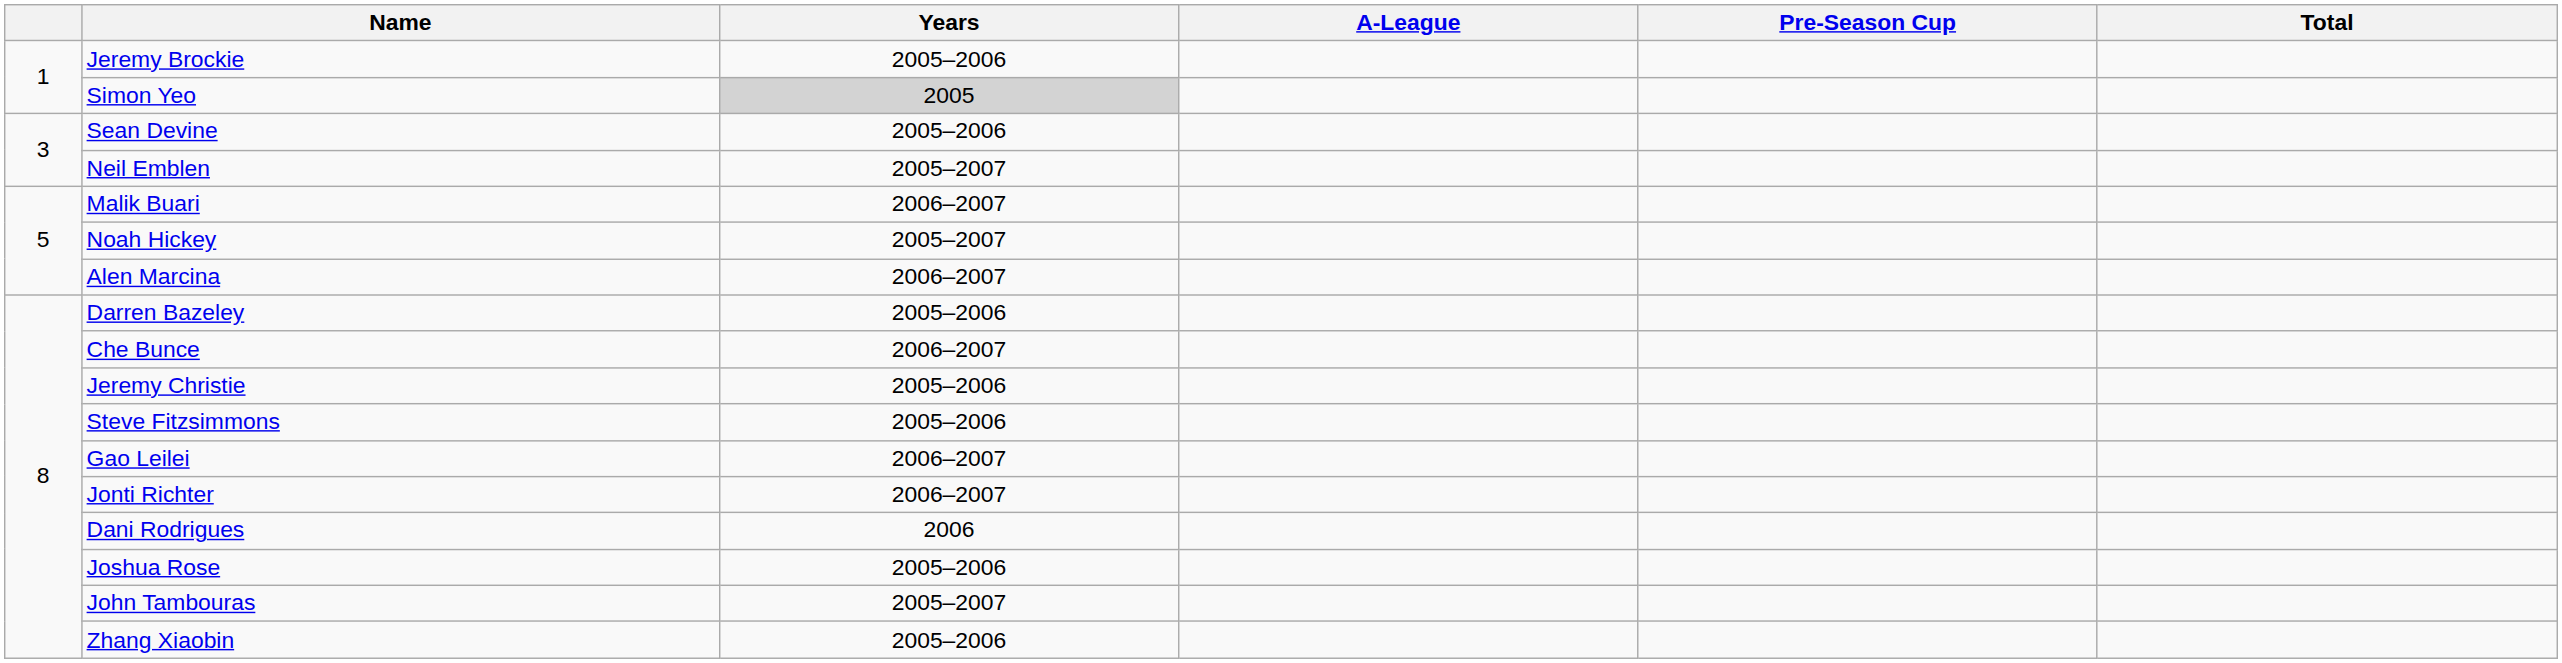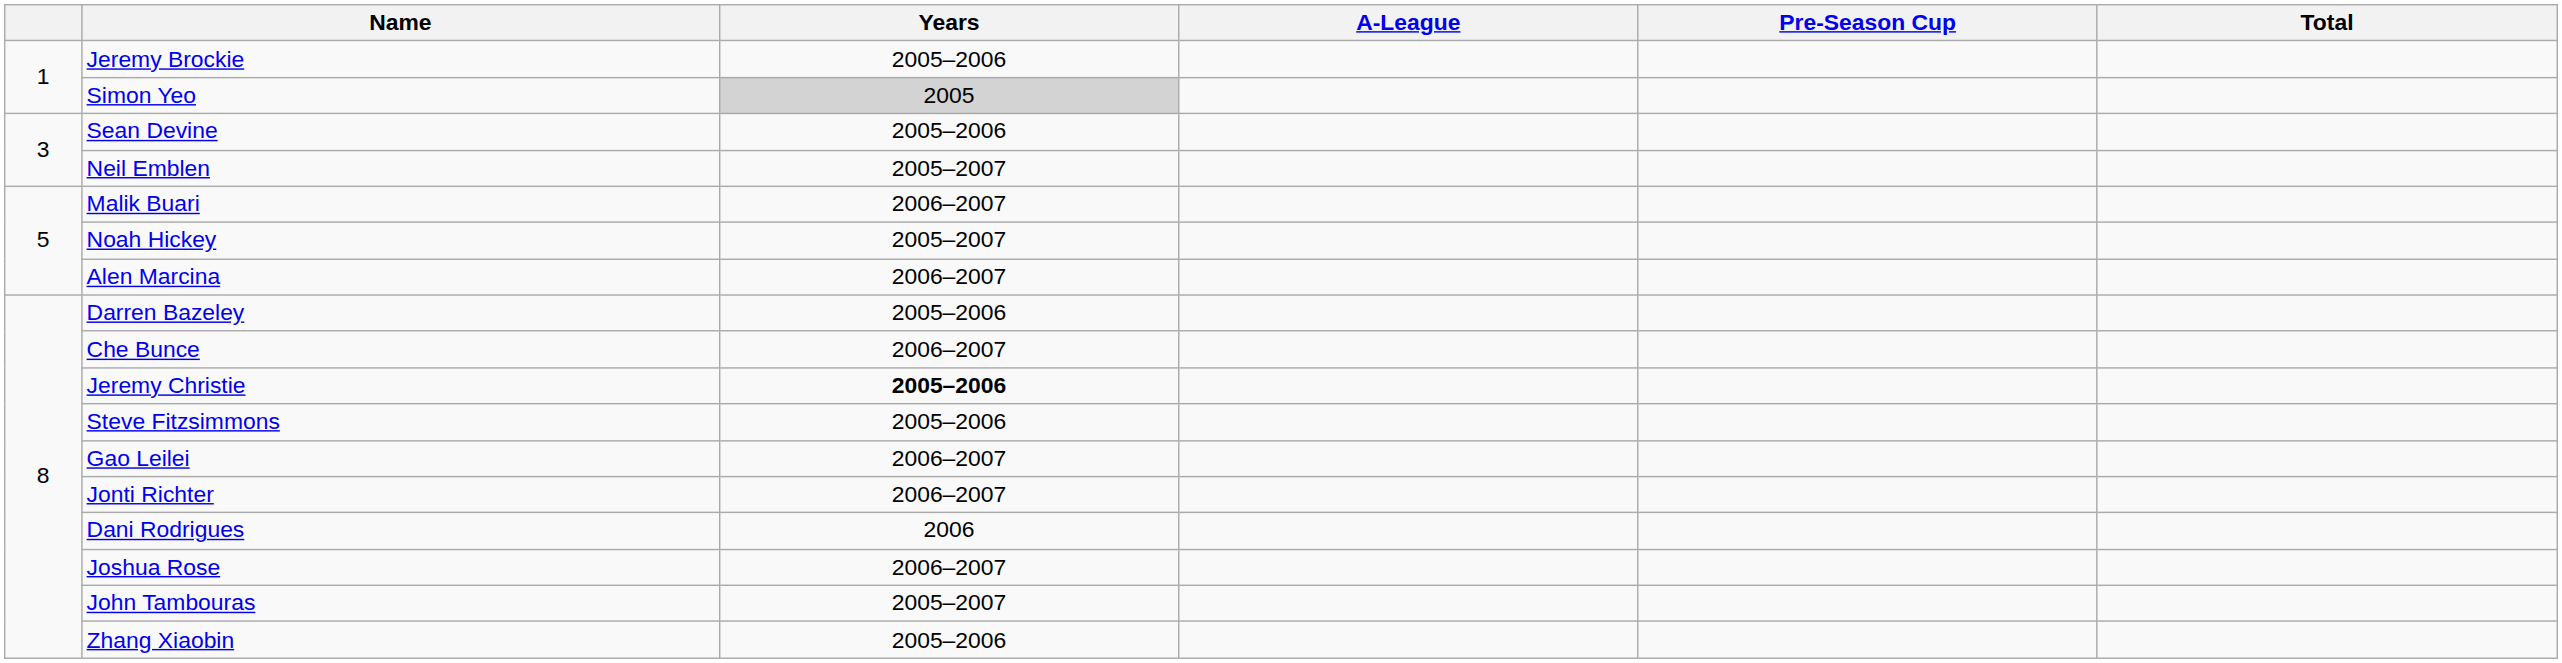Jeremy Christie | Years: normal -> bold
Joshua Rose | Years: 2005–2006 -> 2006–2007
